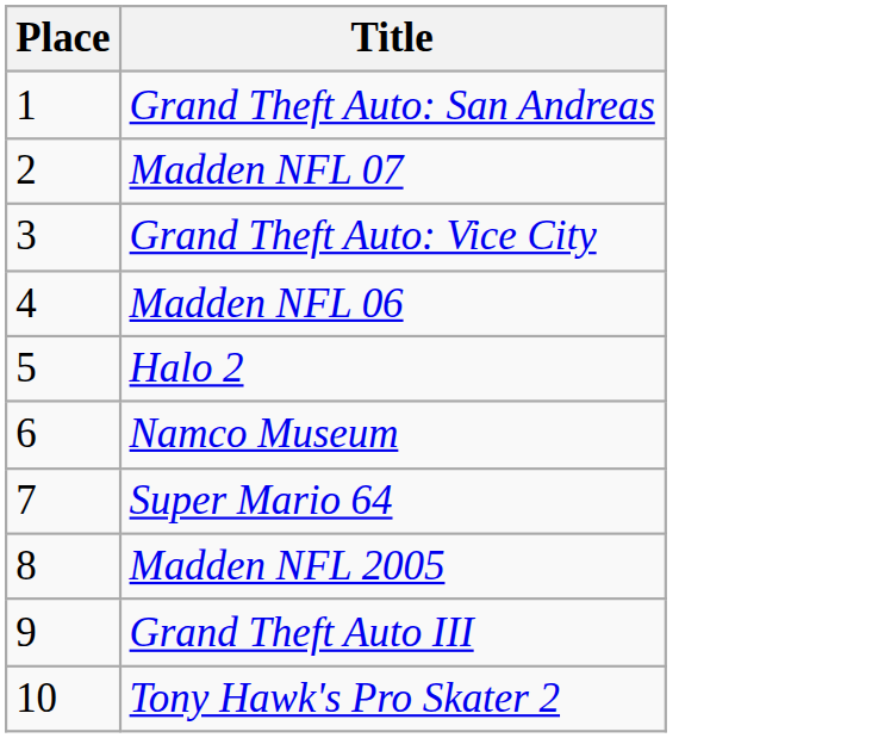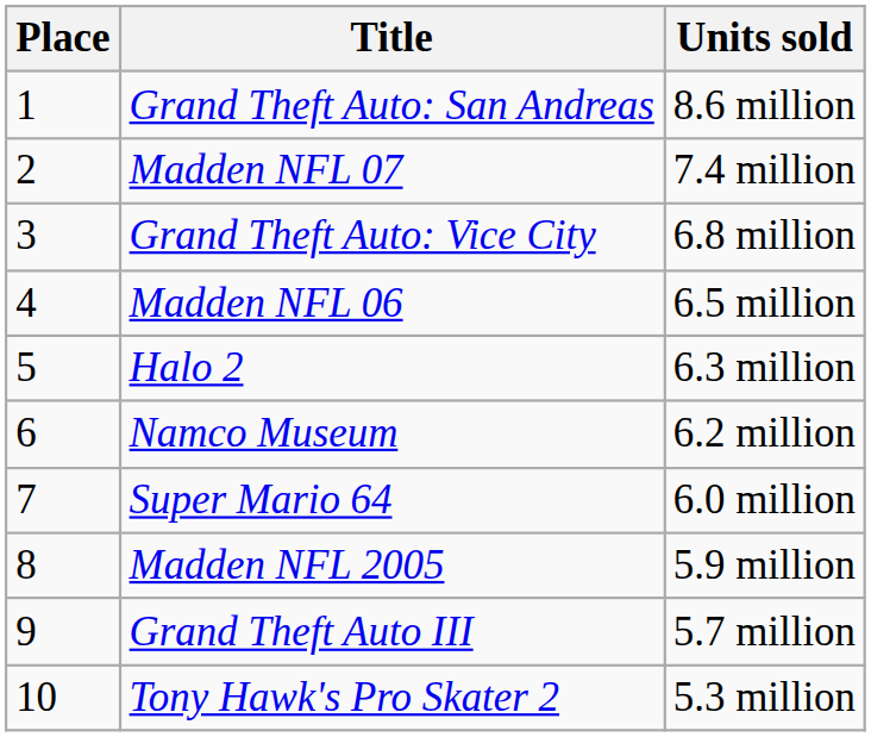+ column: Units sold | 8.6 million | 7.4 million | 6.8 million | 6.5 million | 6.3 million | 6.2 million | 6.0 million | 5.9 million | 5.7 million | 5.3 million
